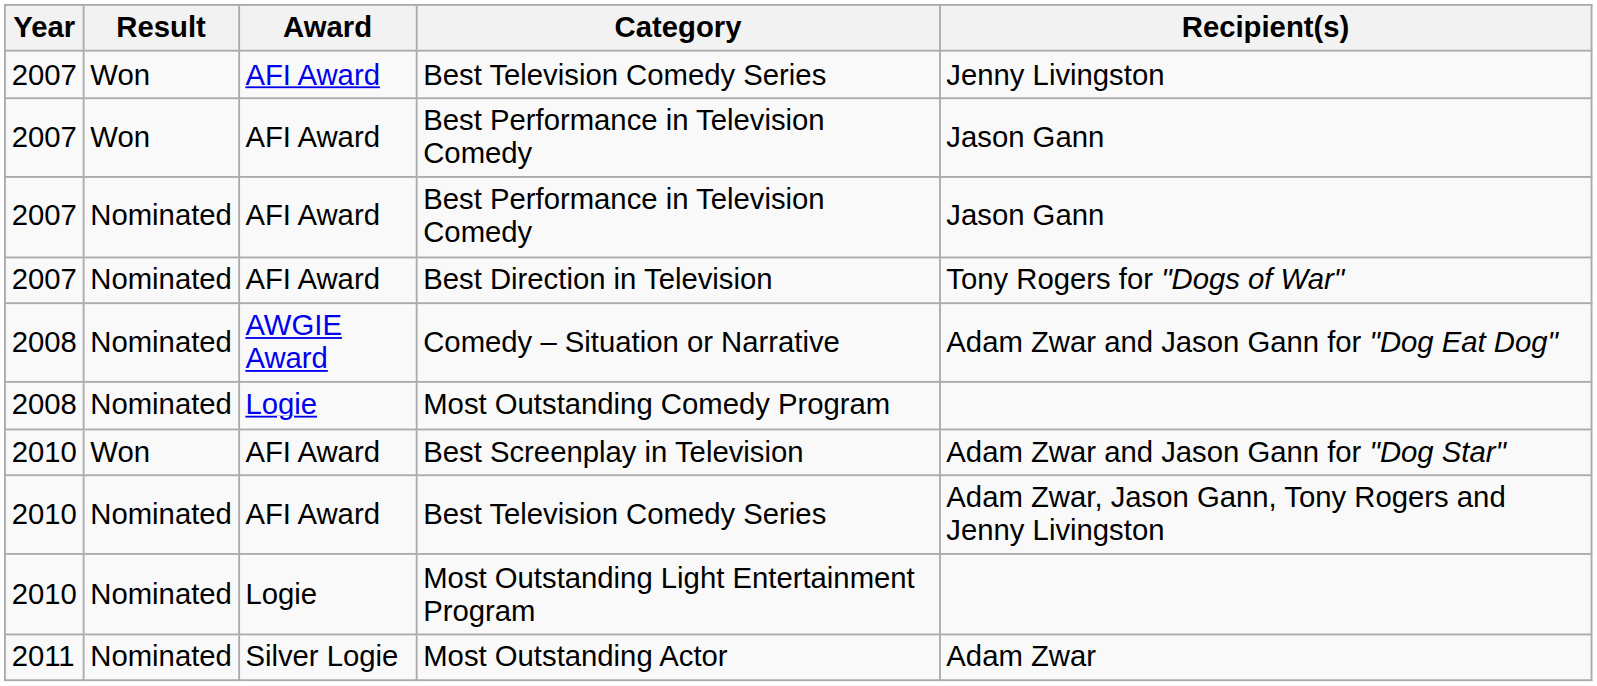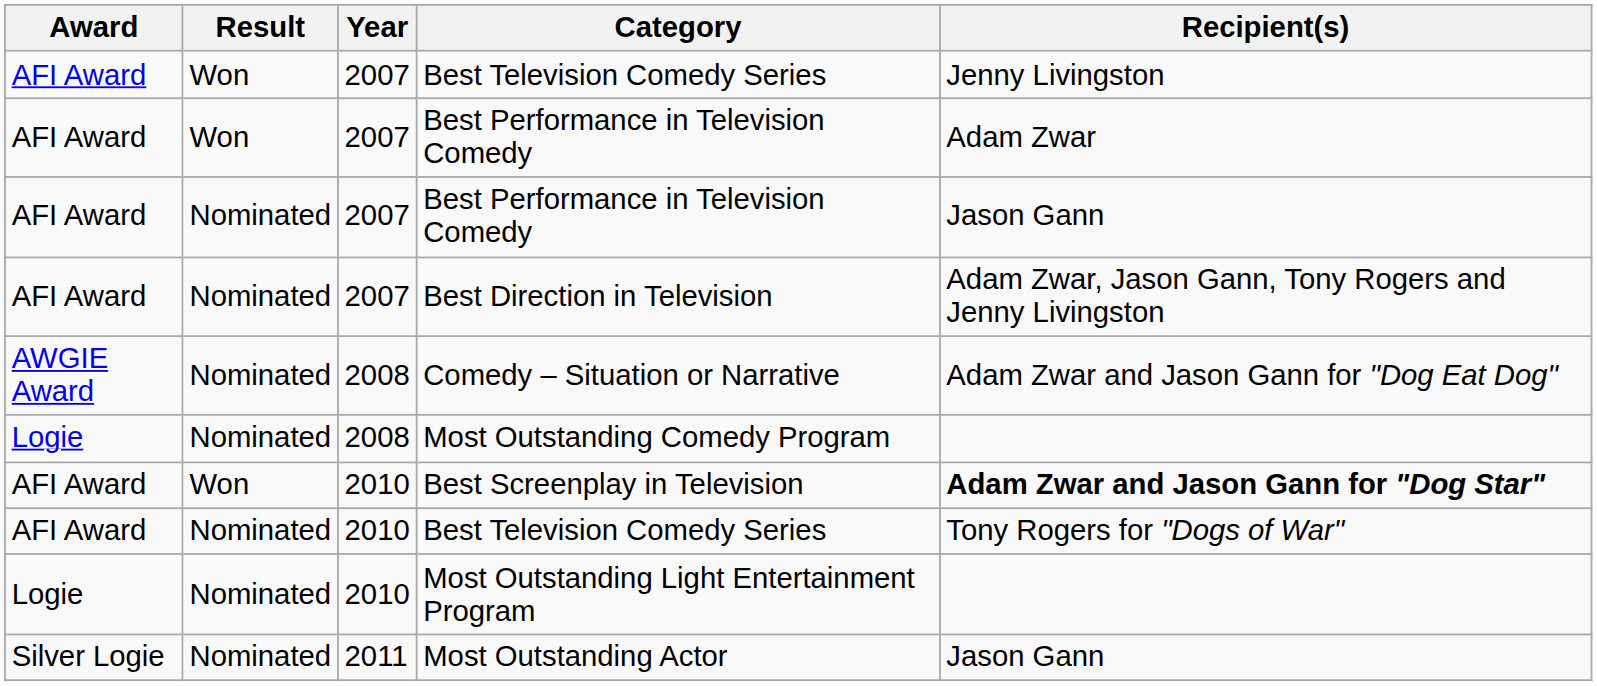columns swapped: Year <-> Award
Won / Best Performance in Television Comedy | Recipient(s): Jason Gann -> Adam Zwar
Best Direction in Television | Recipient(s): Tony Rogers for "Dogs of War" -> Adam Zwar, Jason Gann, Tony Rogers and Jenny Livingston
Best Screenplay in Television | Recipient(s): normal -> bold
Nominated / Best Television Comedy Series | Recipient(s): Adam Zwar, Jason Gann, Tony Rogers and Jenny Livingston -> Tony Rogers for "Dogs of War"
Most Outstanding Actor | Recipient(s): Adam Zwar -> Jason Gann
